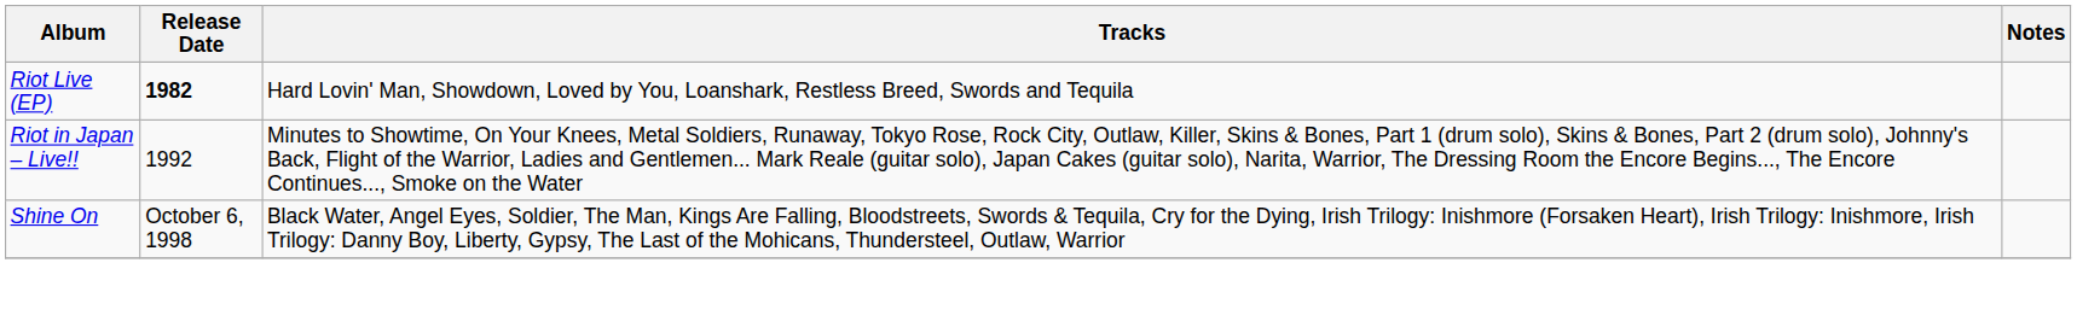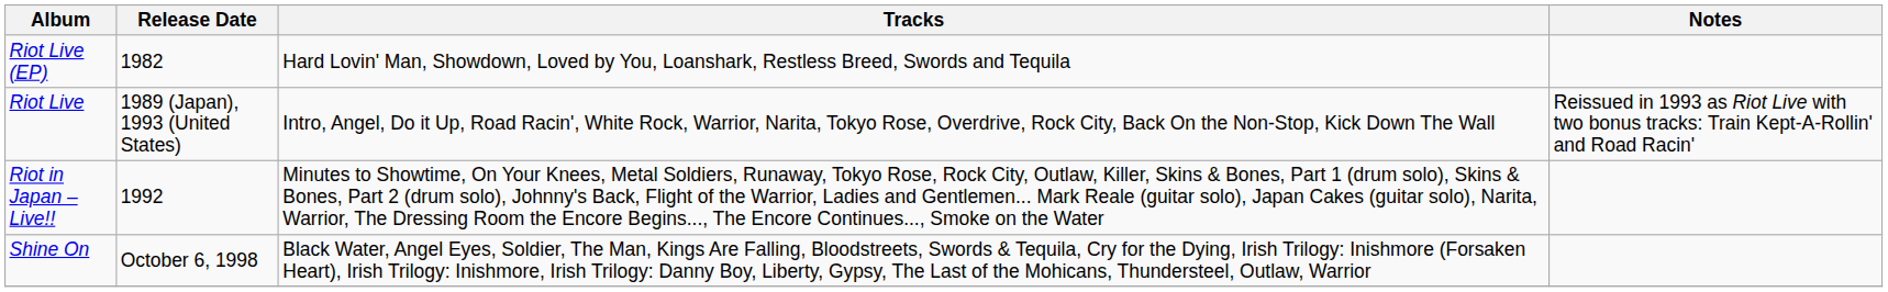Riot Live (EP) | Release Date: bold -> normal
+ row: Riot Live | 1989 (Japan), 1993 (United States) | Intro, Angel, Do it Up, Road Racin', White Rock, Warrior, Narita, Tokyo Rose, Overdrive, Rock City, Back On the Non-Stop, Kick Down The Wall | Reissued in 1993 as Riot Live with two bonus tracks: Train Kept-A-Rollin' and Road Racin'
